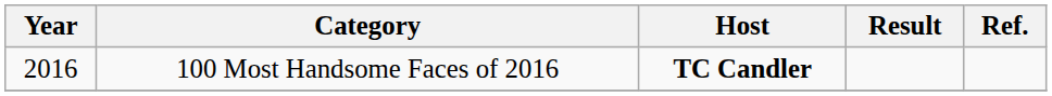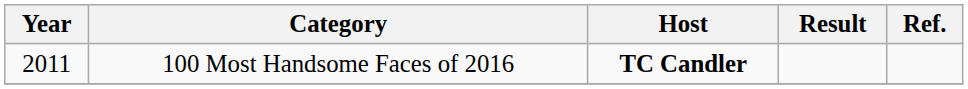100 Most Handsome Faces of 2016 | Year: 2016 -> 2011
